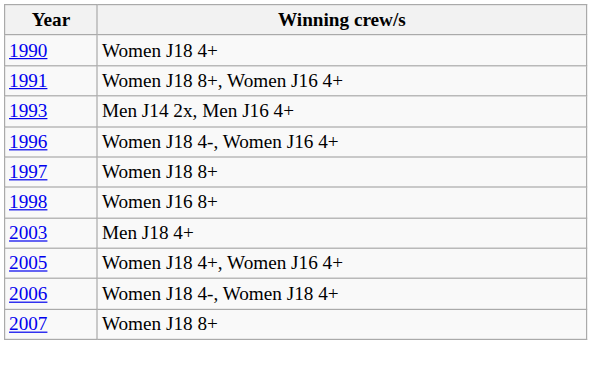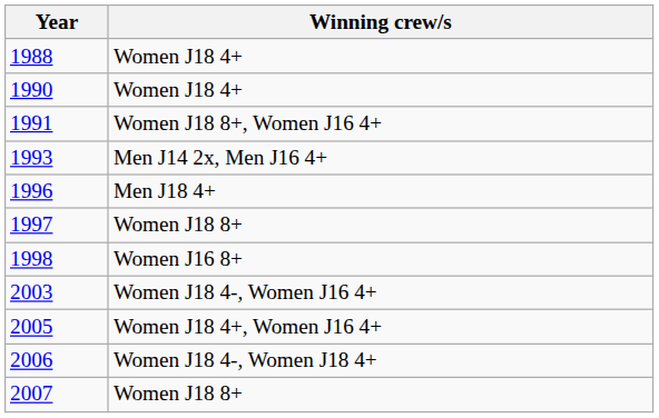+ row: 1988 | Women J18 4+
1996 | Winning crew/s: Women J18 4-, Women J16 4+ -> Men J18 4+
2003 | Winning crew/s: Men J18 4+ -> Women J18 4-, Women J16 4+
